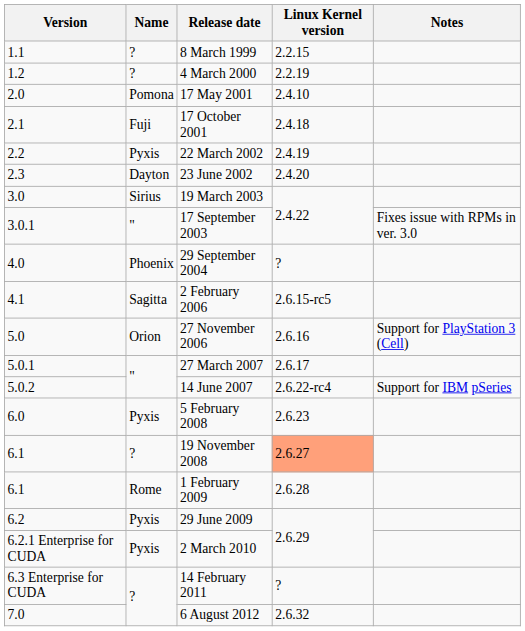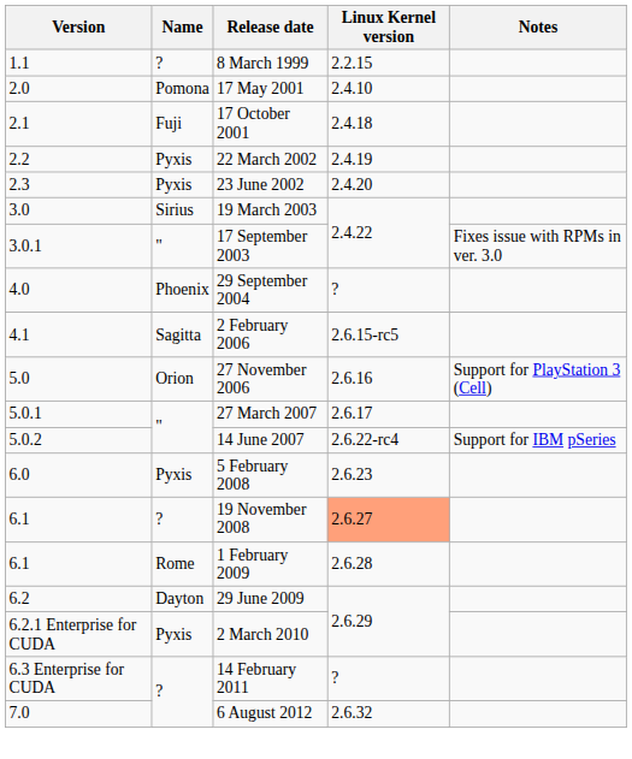- row: 1.2 | ? | 4 March 2000 | 2.2.19
23 June 2002 | Name: Dayton -> Pyxis
29 June 2009 | Name: Pyxis -> Dayton
